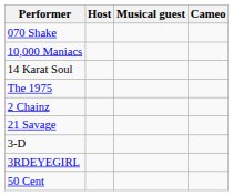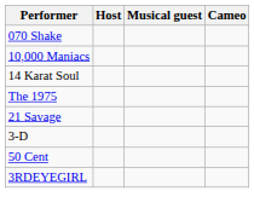- row: 2 Chainz
rows swapped: 3RDEYEGIRL <-> 50 Cent
